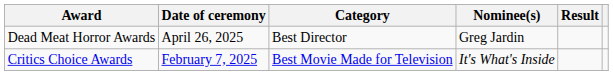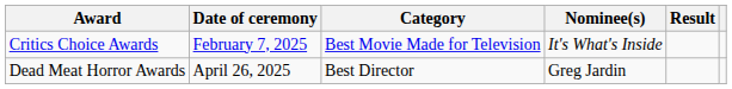rows swapped: Critics Choice Awards <-> Dead Meat Horror Awards
